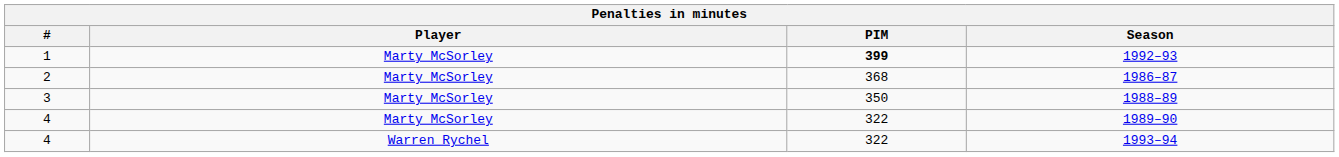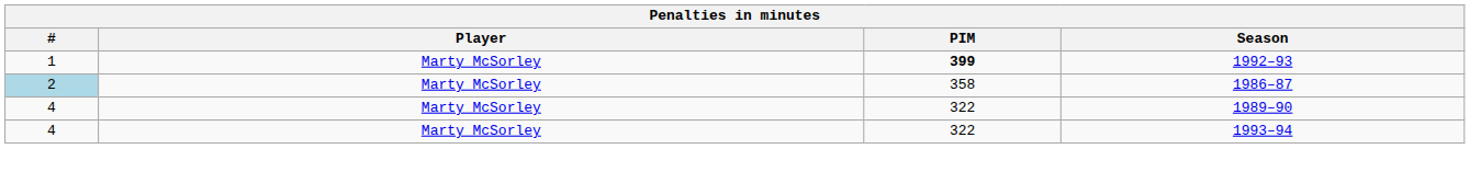1986–87 | #: no background -> lightblue background
1986–87 | PIM: 368 -> 358
- row: 3 | Marty McSorley | 350 | 1988–89
1993–94 | Player: Warren Rychel -> Marty McSorley
